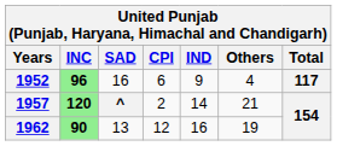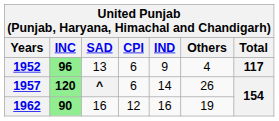1952 | SAD: 16 -> 13
1957 | CPI: 2 -> 6
1957 | Others: 21 -> 26
1962 | SAD: 13 -> 16
